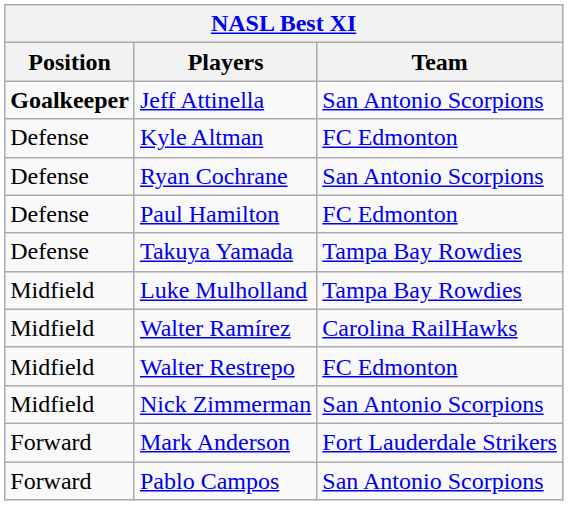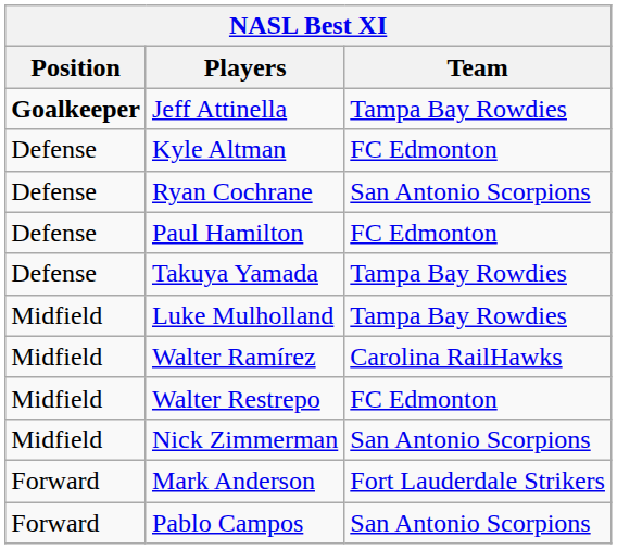Jeff Attinella | Team: San Antonio Scorpions -> Tampa Bay Rowdies
